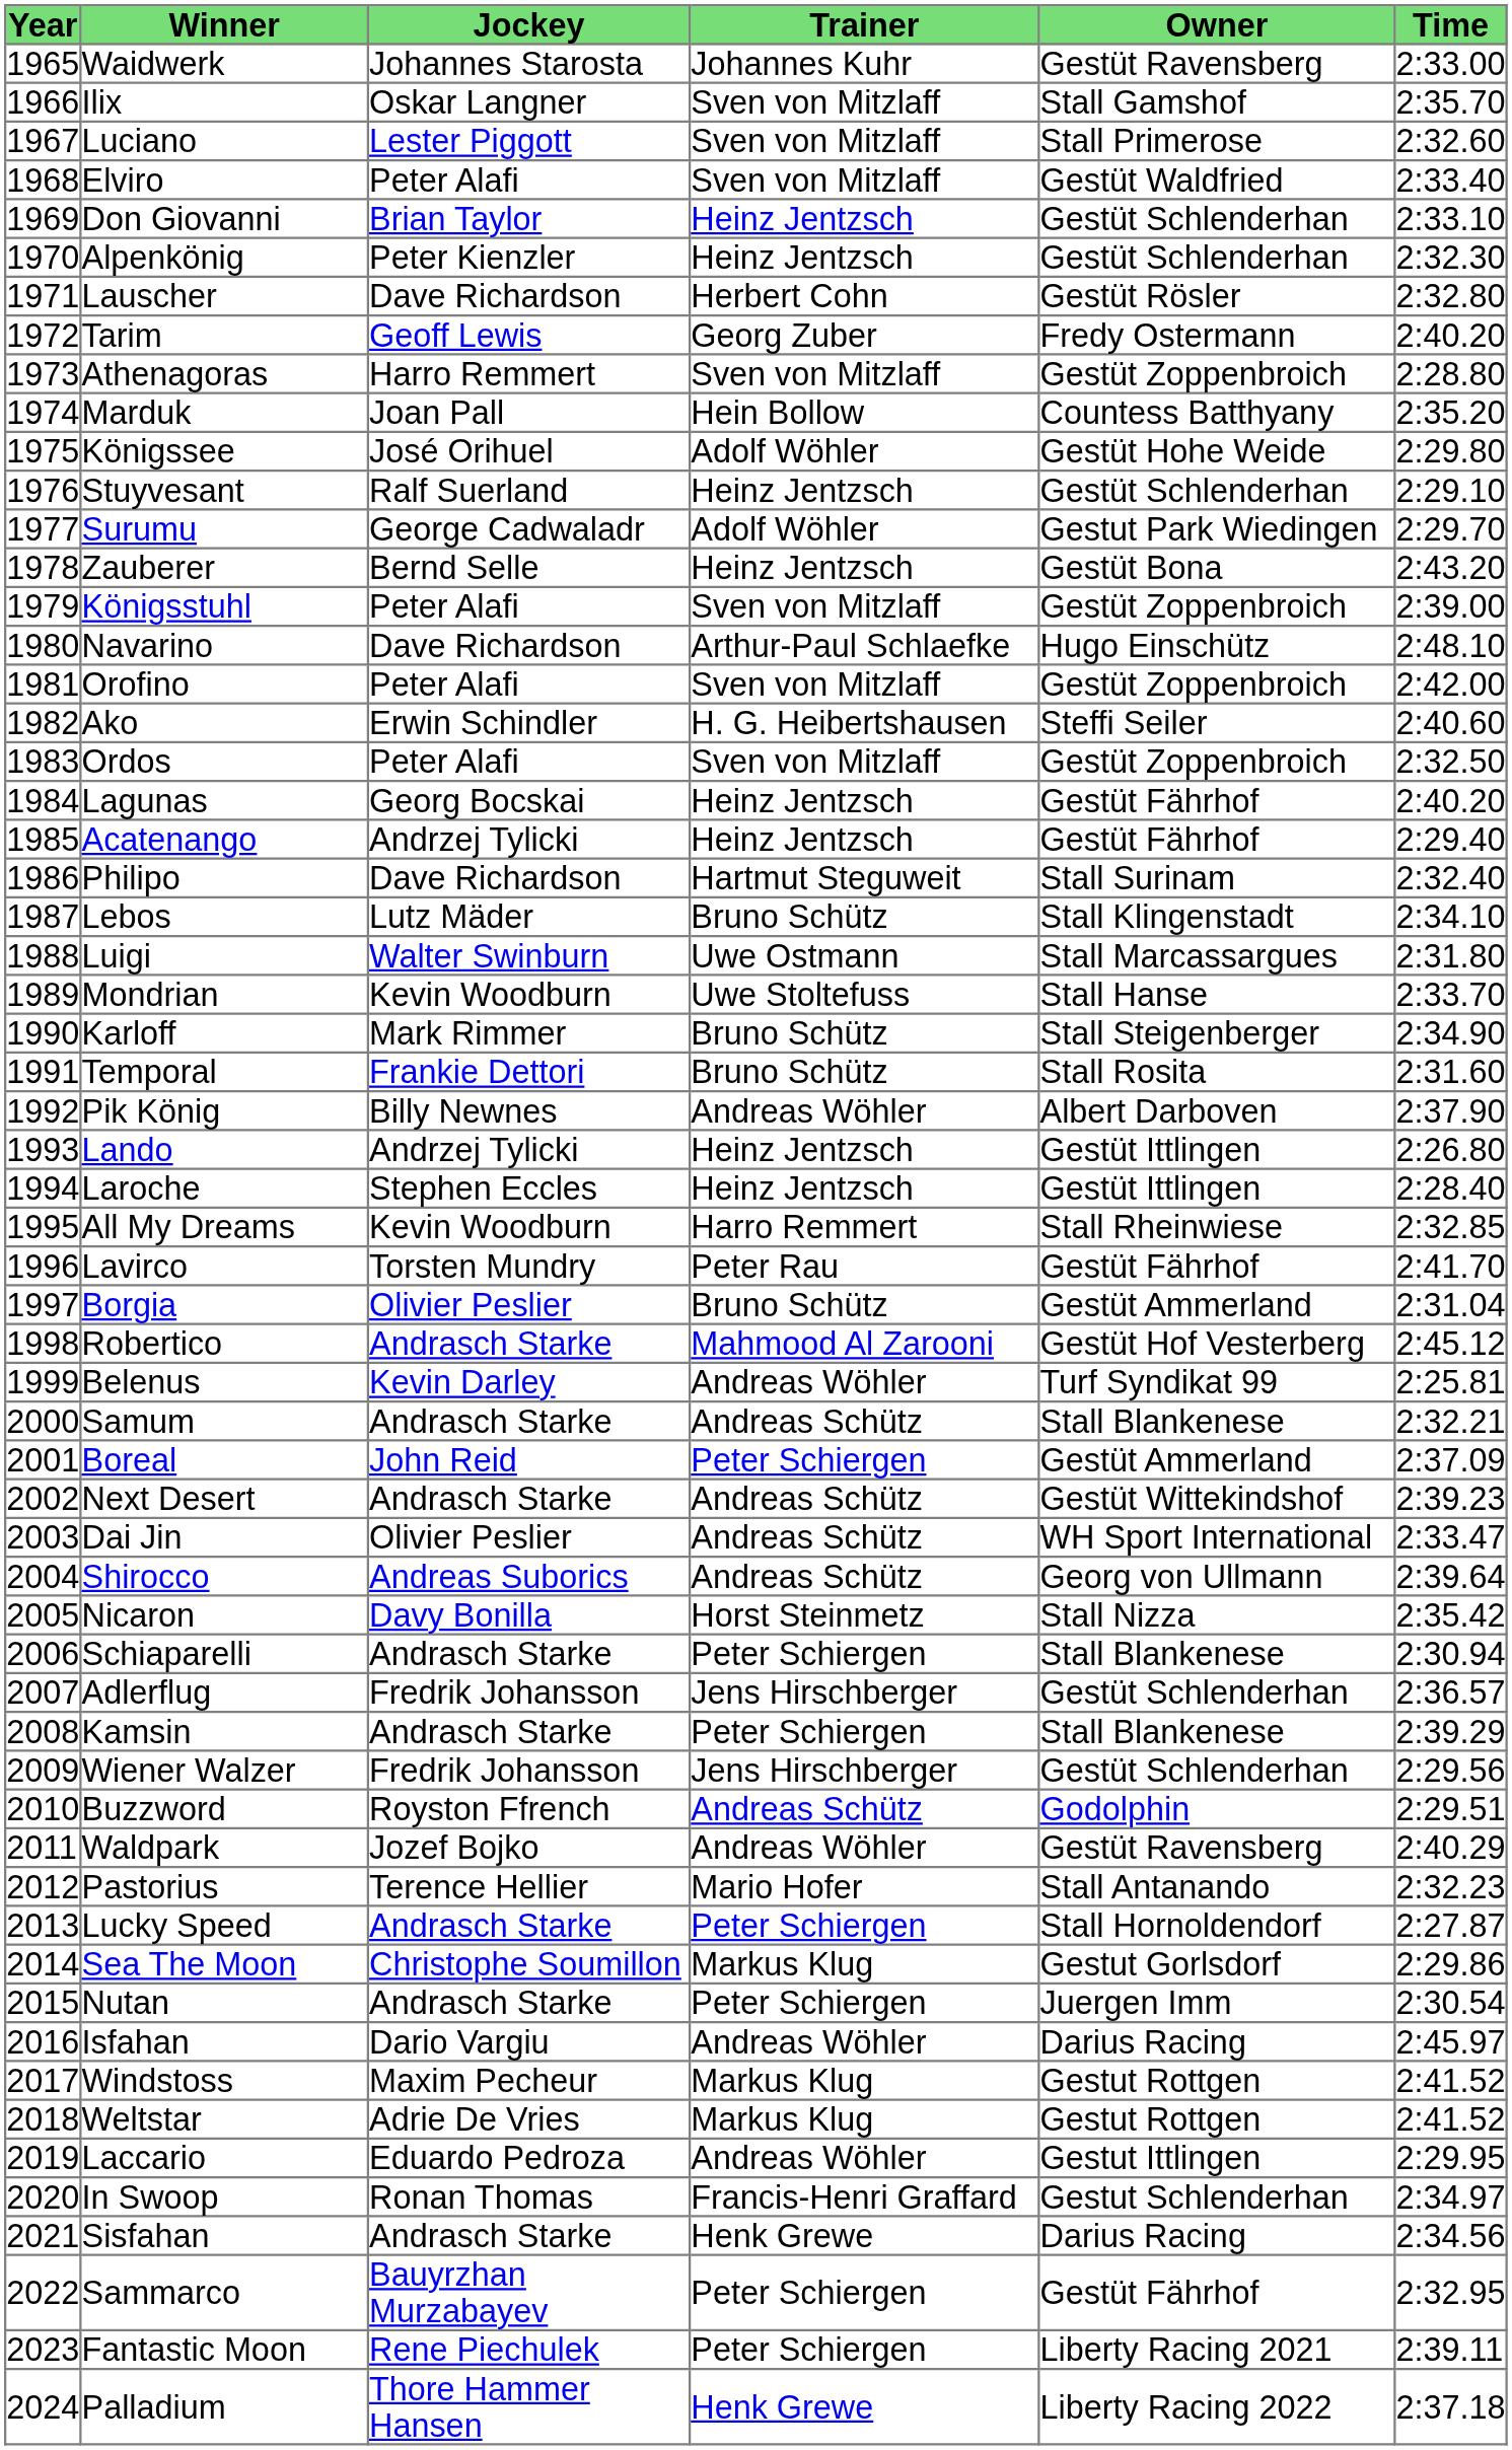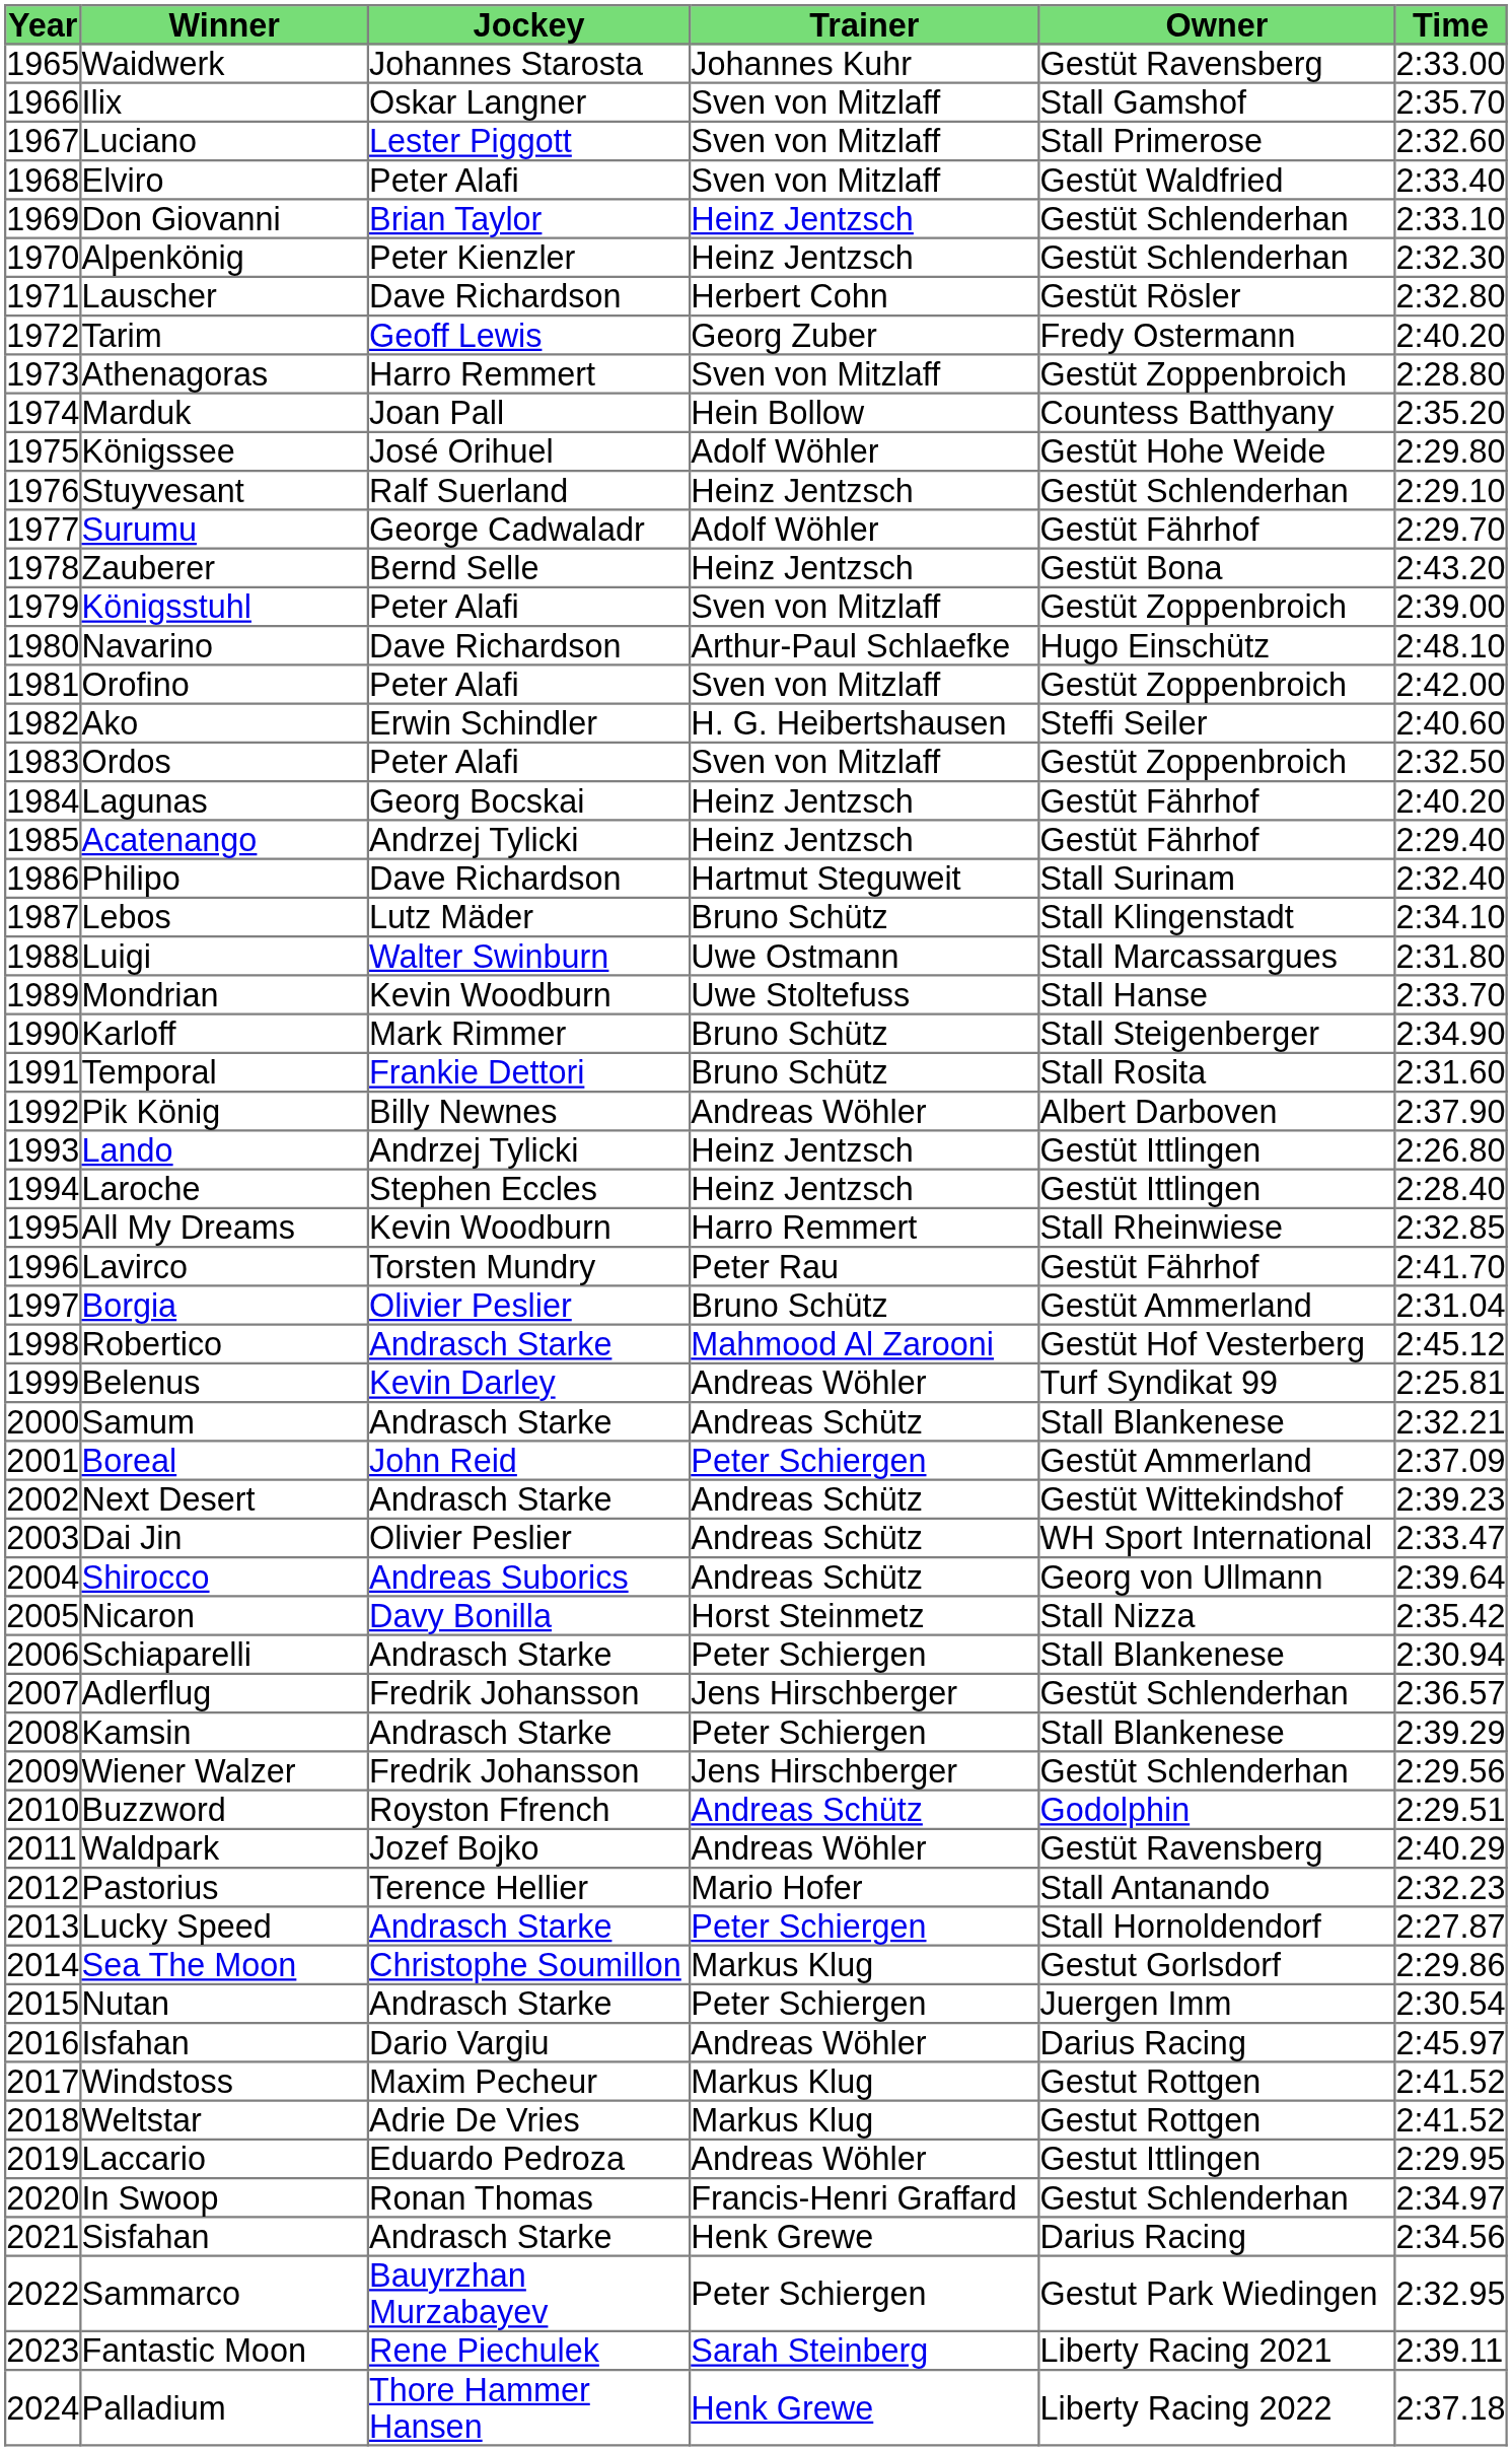Surumu | Owner: Gestut Park Wiedingen -> Gestüt Fährhof
Sammarco | Owner: Gestüt Fährhof -> Gestut Park Wiedingen
Fantastic Moon | Trainer: Peter Schiergen -> Sarah Steinberg
